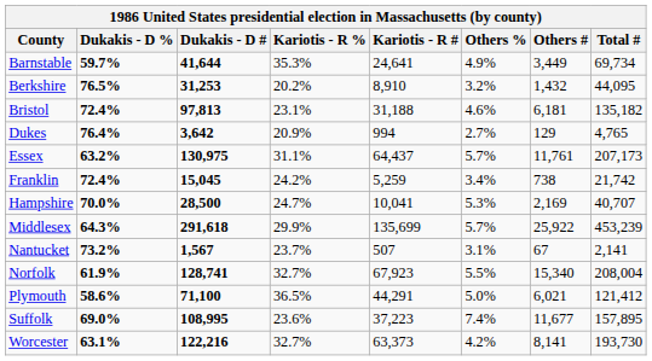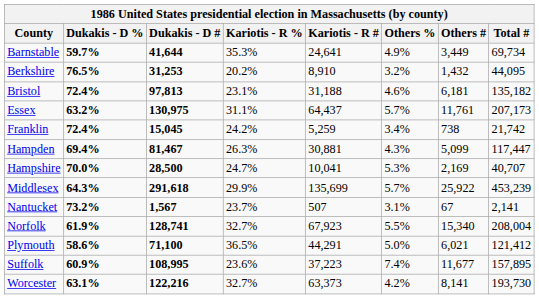- row: Dukes | 76.4% | 3,642 | 20.9% | 994 | 2.7% | 129 | 4,765
+ row: Hampden | 69.4% | 81,467 | 26.3% | 30,881 | 4.3% | 5,099 | 117,447
Suffolk | Dukakis - D %: 69.0% -> 60.9%
